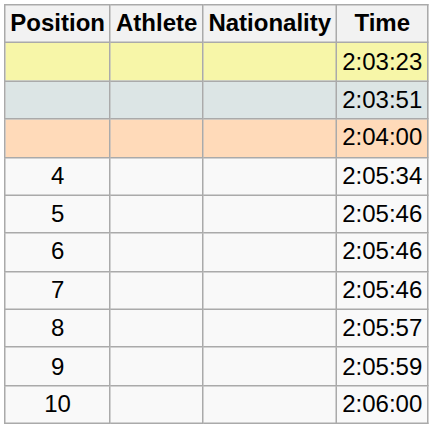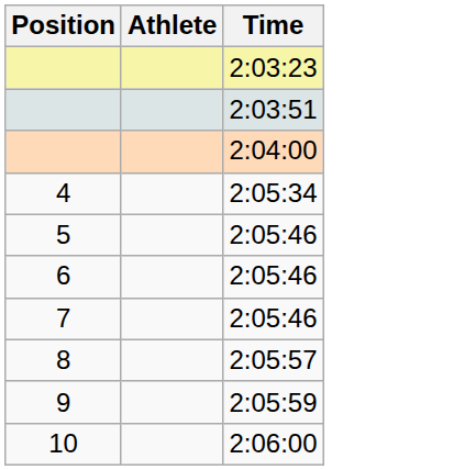- column: Nationality
